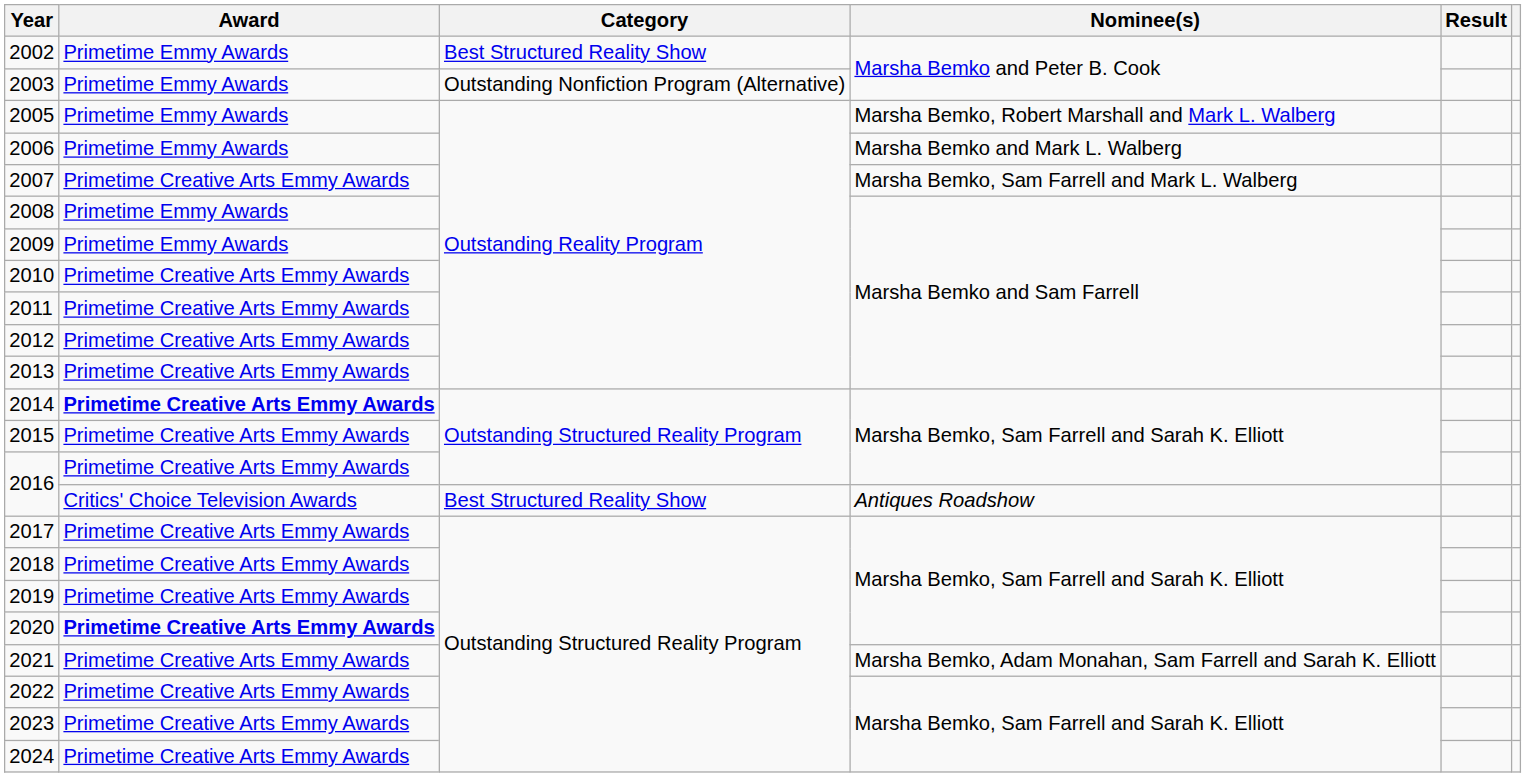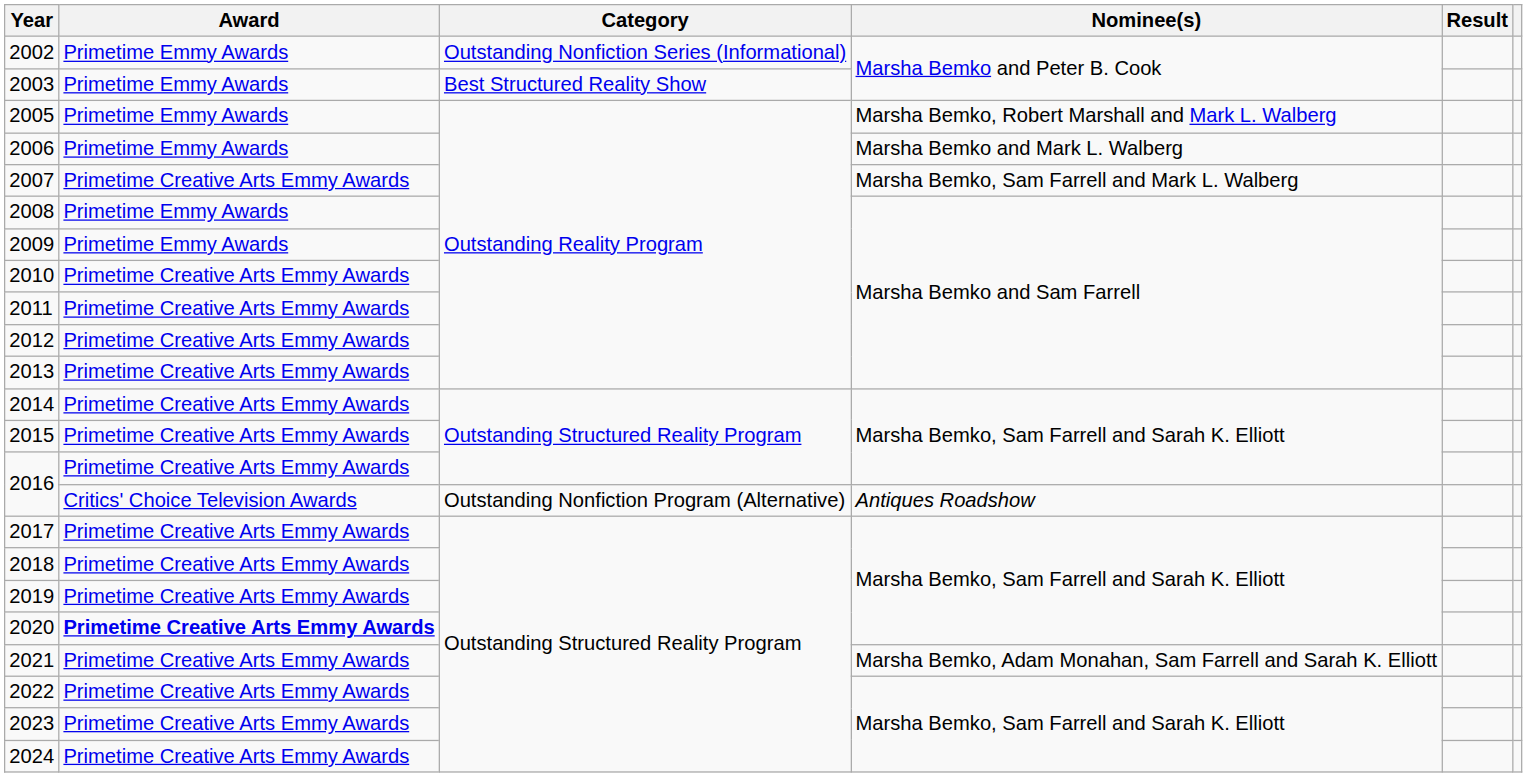2002 | Category: Best Structured Reality Show -> Outstanding Nonfiction Series (Informational)
2003 | Category: Outstanding Nonfiction Program (Alternative) -> Best Structured Reality Show
2014 | Award: bold -> normal
2016 / Antiques Roadshow | Category: Best Structured Reality Show -> Outstanding Nonfiction Program (Alternative)
